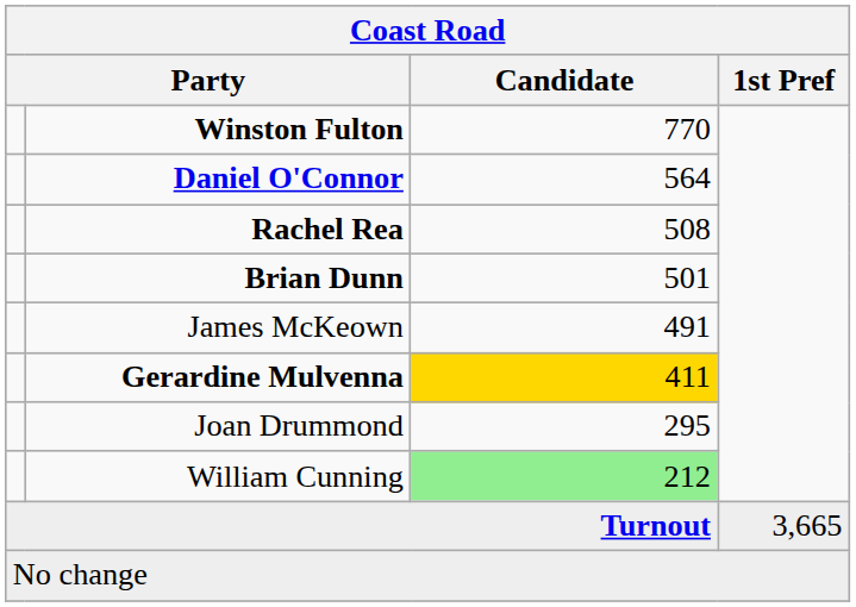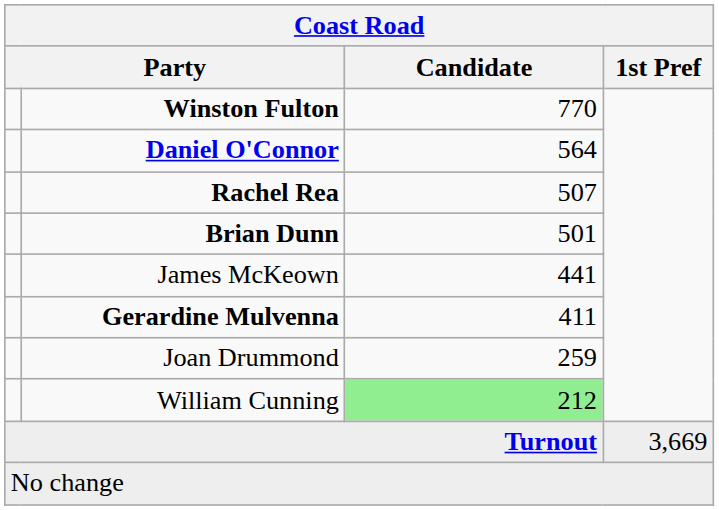Rachel Rea | Candidate: 508 -> 507
James McKeown | Candidate: 491 -> 441
Gerardine Mulvenna | Candidate: gold background -> no background
Joan Drummond | Candidate: 295 -> 259
Turnout | 1st Pref: 3,665 -> 3,669
